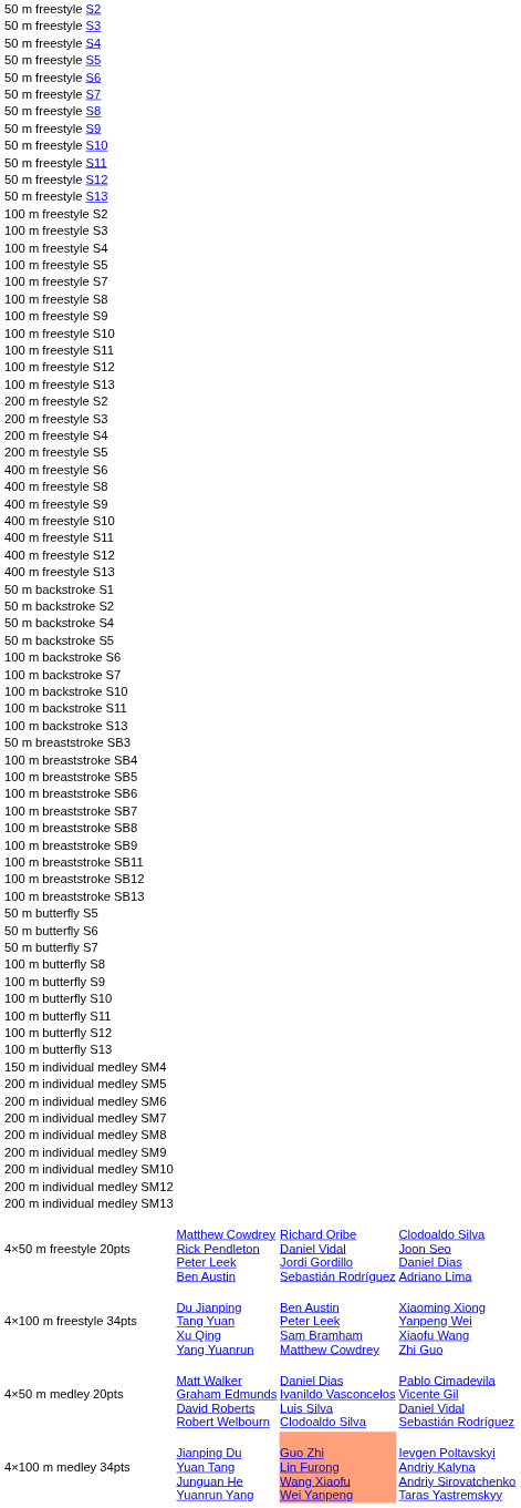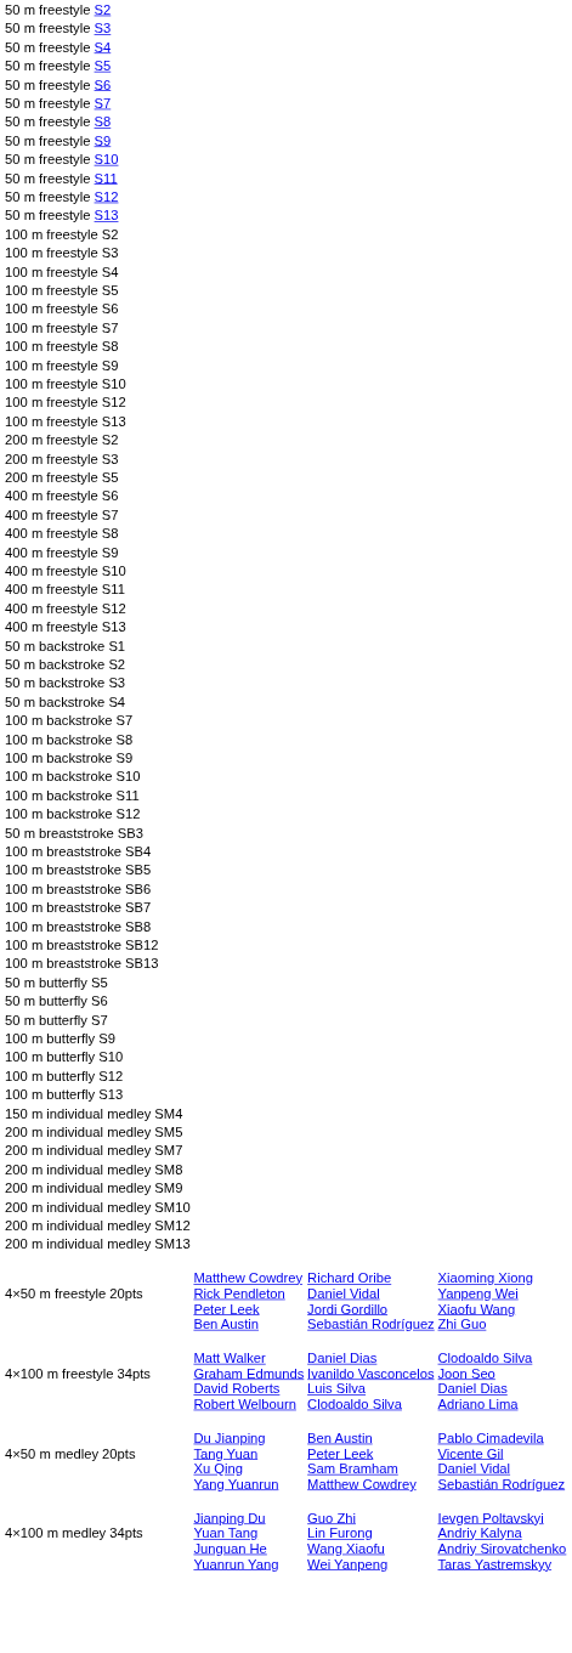+ row: 100 m freestyle S6
- row: 100 m freestyle S11
- row: 200 m freestyle S4
+ row: 400 m freestyle S7
+ row: 50 m backstroke S3
- row: 50 m backstroke S5
- row: 100 m backstroke S6
+ row: 100 m backstroke S8
+ row: 100 m backstroke S9
+ row: 100 m backstroke S12
- row: 100 m backstroke S13
- row: 100 m breaststroke SB9
- row: 100 m breaststroke SB11
- row: 100 m butterfly S8
- row: 100 m butterfly S11
- row: 200 m individual medley SM6
4×50 m freestyle 20pts | column 4: Clodoaldo Silva Joon Seo Daniel Dias Adriano Lima -> Xiaoming Xiong Yanpeng Wei Xiaofu Wang Zhi Guo
4×100 m freestyle 34pts | column 2: Du Jianping Tang Yuan Xu Qing Yang Yuanrun -> Matt Walker Graham Edmunds David Roberts Robert Welbourn
4×100 m freestyle 34pts | column 3: Ben Austin Peter Leek Sam Bramham Matthew Cowdrey -> Daniel Dias Ivanildo Vasconcelos Luis Silva Clodoaldo Silva
4×100 m freestyle 34pts | column 4: Xiaoming Xiong Yanpeng Wei Xiaofu Wang Zhi Guo -> Clodoaldo Silva Joon Seo Daniel Dias Adriano Lima
4×50 m medley 20pts | column 2: Matt Walker Graham Edmunds David Roberts Robert Welbourn -> Du Jianping Tang Yuan Xu Qing Yang Yuanrun
4×50 m medley 20pts | column 3: Daniel Dias Ivanildo Vasconcelos Luis Silva Clodoaldo Silva -> Ben Austin Peter Leek Sam Bramham Matthew Cowdrey
4×100 m medley 34pts | column 3: lightsalmon background -> no background
